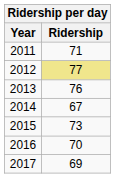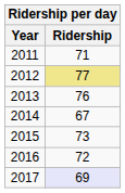2016 | Ridership: 70 -> 72
2017 | Ridership: no background -> lavender background
